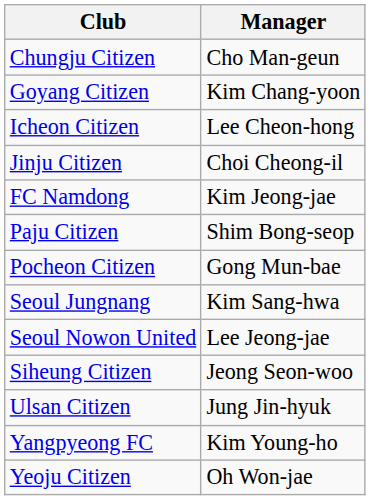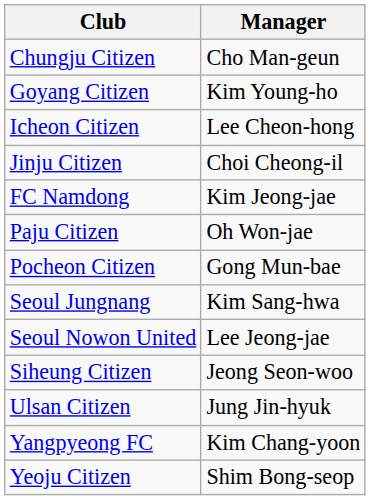Goyang Citizen | Manager: Kim Chang-yoon -> Kim Young-ho
Paju Citizen | Manager: Shim Bong-seop -> Oh Won-jae
Yangpyeong FC | Manager: Kim Young-ho -> Kim Chang-yoon
Yeoju Citizen | Manager: Oh Won-jae -> Shim Bong-seop
